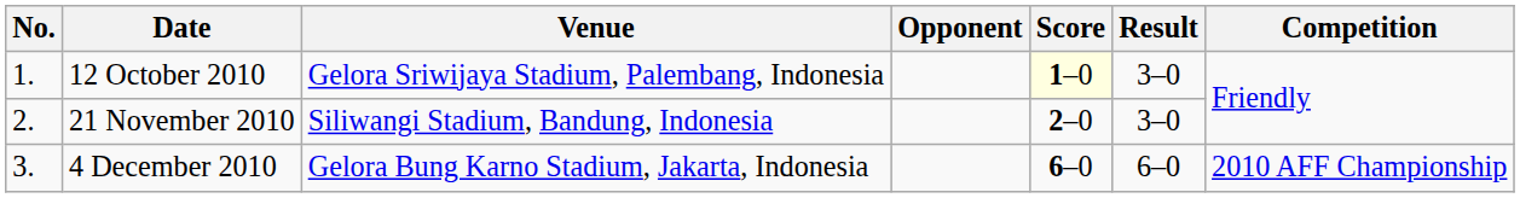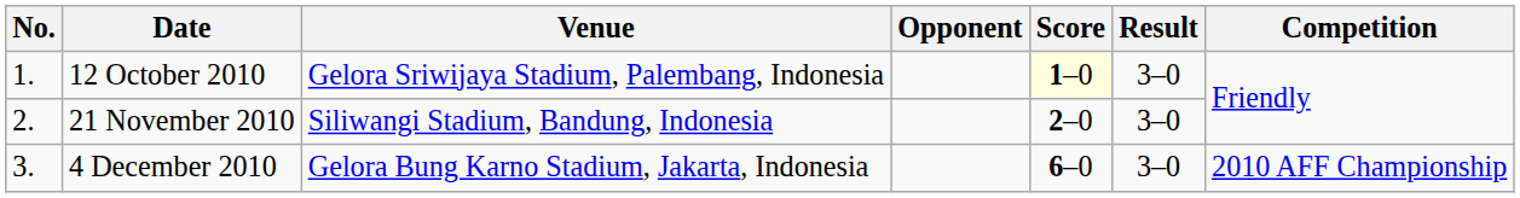4 December 2010 | Result: 6–0 -> 3–0
